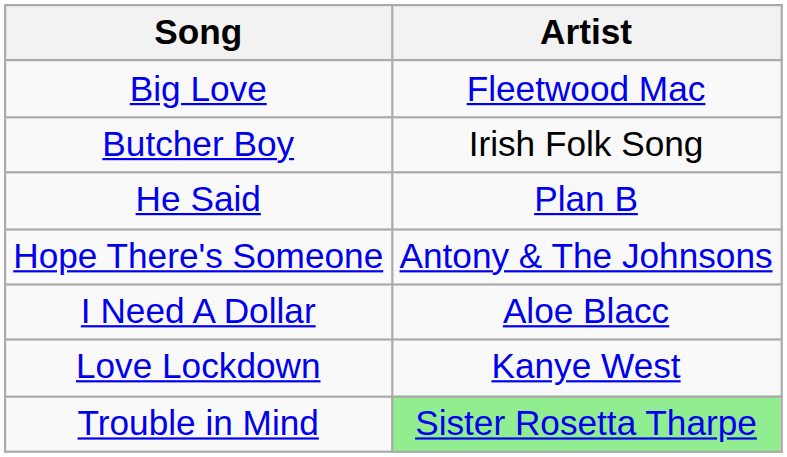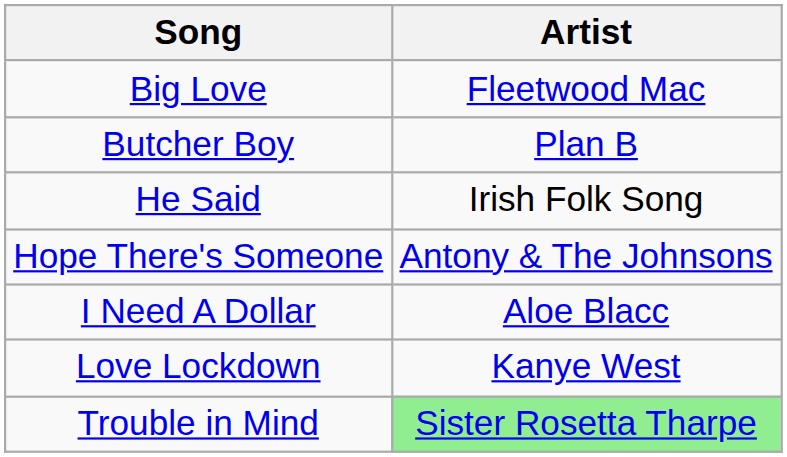Butcher Boy | Artist: Irish Folk Song -> Plan B
He Said | Artist: Plan B -> Irish Folk Song
